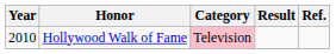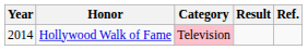Hollywood Walk of Fame | Year: 2010 -> 2014
